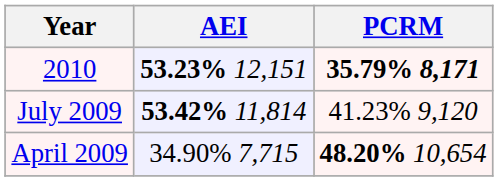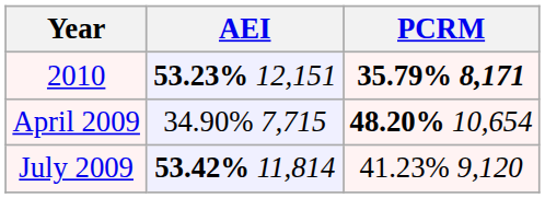rows swapped: July 2009 <-> April 2009
